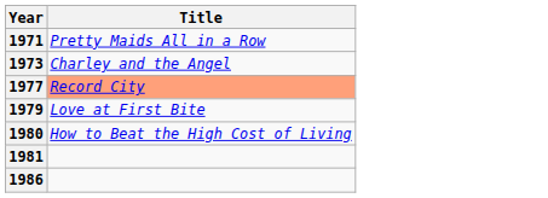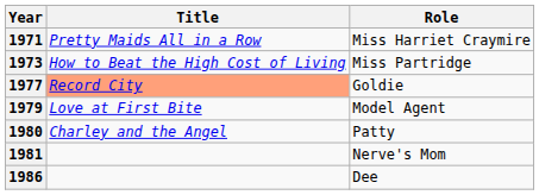+ column: Role | Miss Harriet Craymire | Miss Partridge | Goldie | Model Agent | Patty | Nerve's Mom | Dee
1973 | Title: Charley and the Angel -> How to Beat the High Cost of Living
1980 | Title: How to Beat the High Cost of Living -> Charley and the Angel
